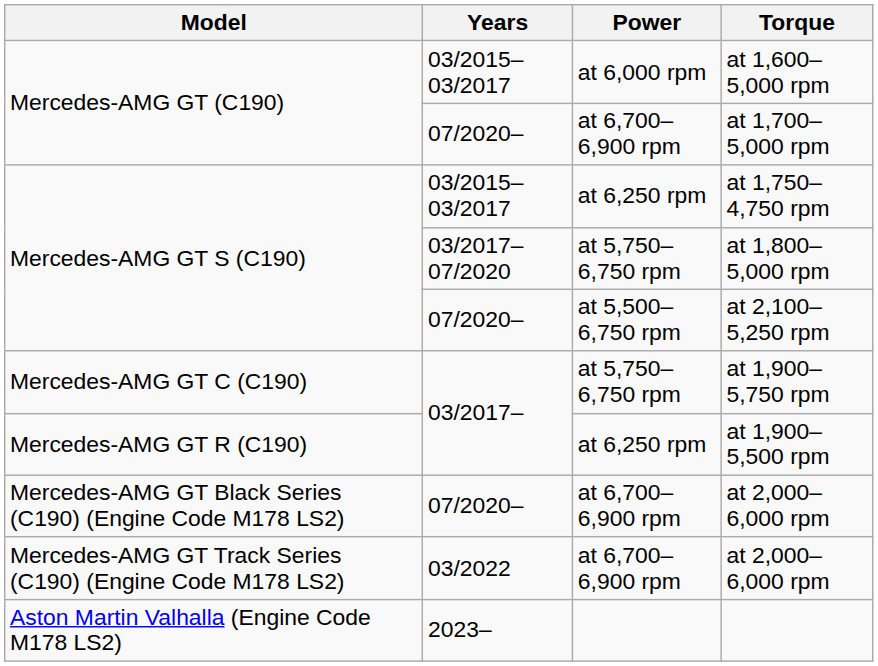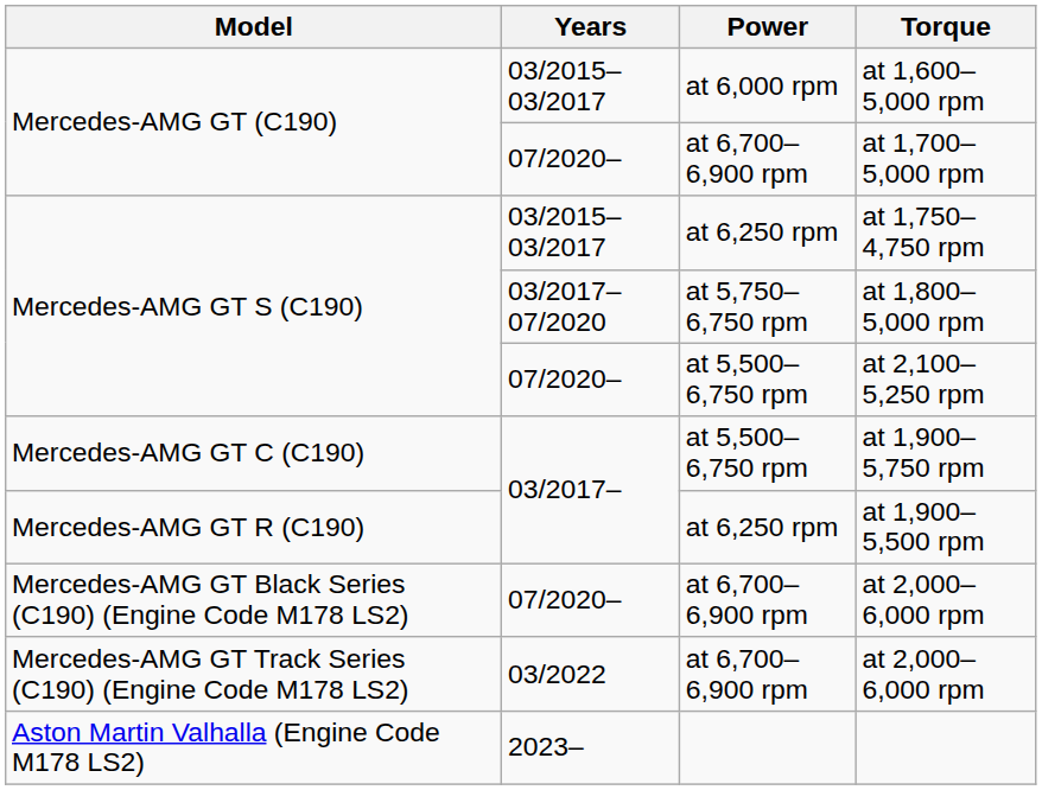at 1,900–5,750 rpm | Power: at 5,750–6,750 rpm -> at 5,500–6,750 rpm
